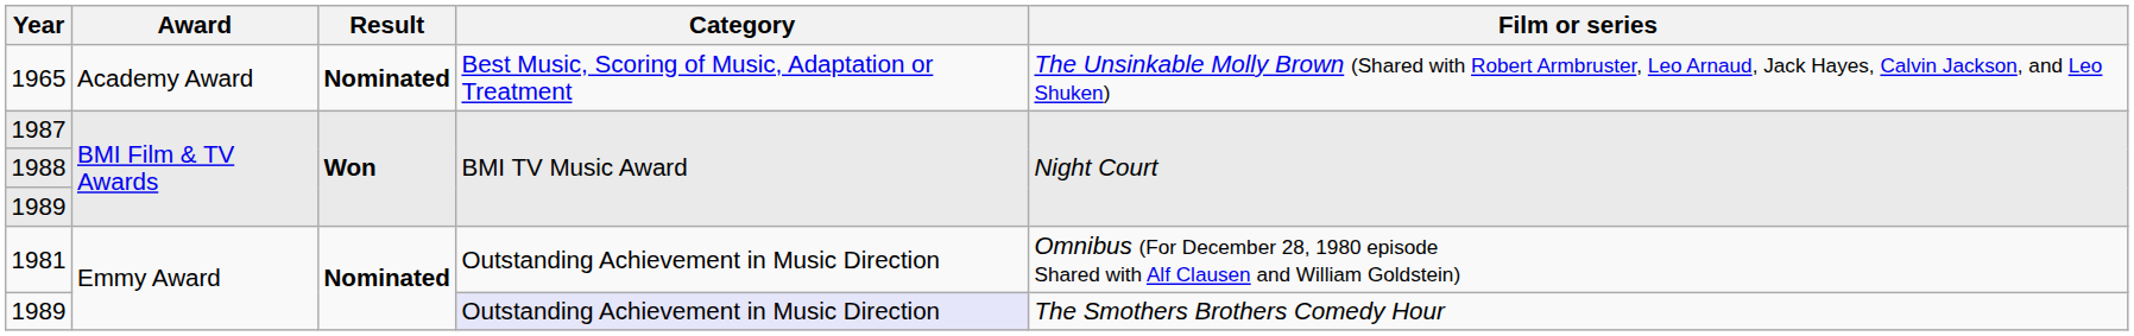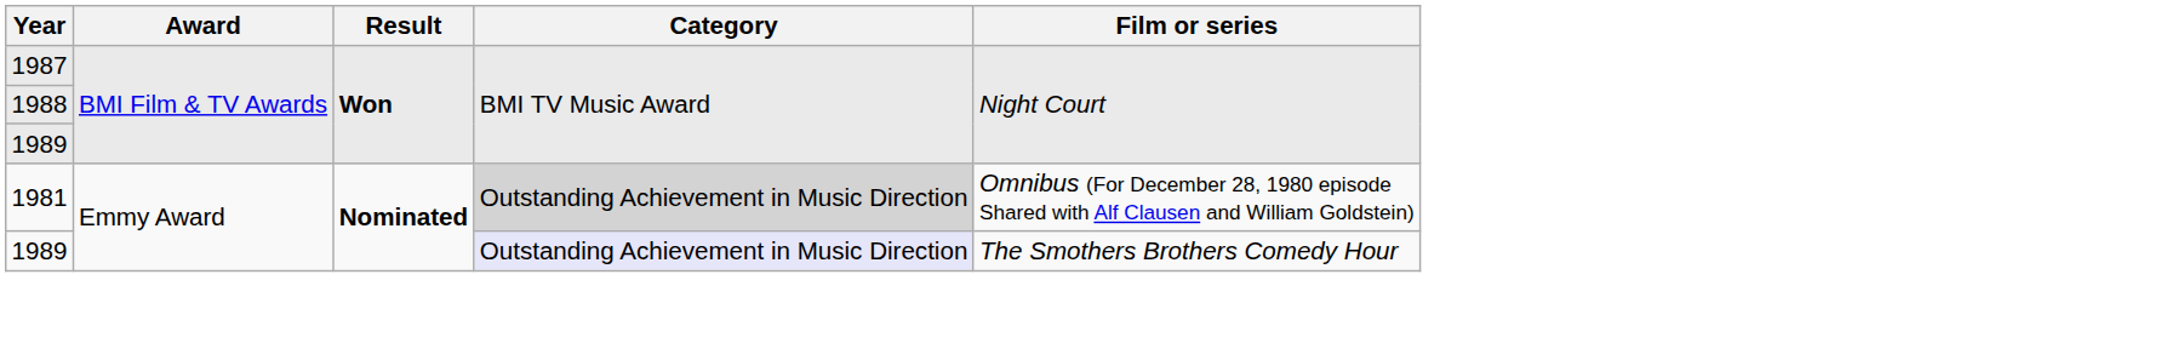- row: 1965 | Academy Award | Nominated | Best Music, Scoring of Music, Adaptation or Treatment | The Unsinkable Molly Brown (Shared with Robert Armbruster, Leo Arnaud, Jack Hayes, Calvin Jackson, and Leo Shuken)
1981 | Category: no background -> lightgrey background
